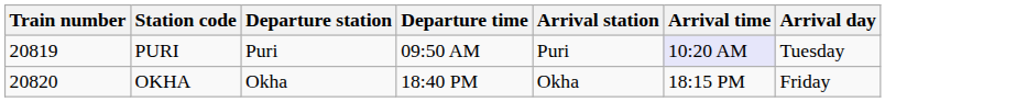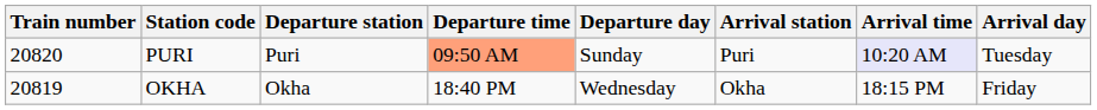+ column: Departure day | Sunday | Wednesday
PURI | Train number: 20819 -> 20820
PURI | Departure time: no background -> lightsalmon background
OKHA | Train number: 20820 -> 20819
